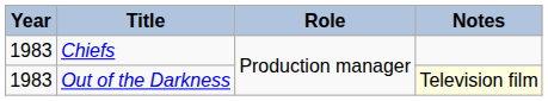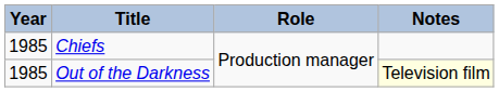Chiefs | Year: 1983 -> 1985
Out of the Darkness | Year: 1983 -> 1985
